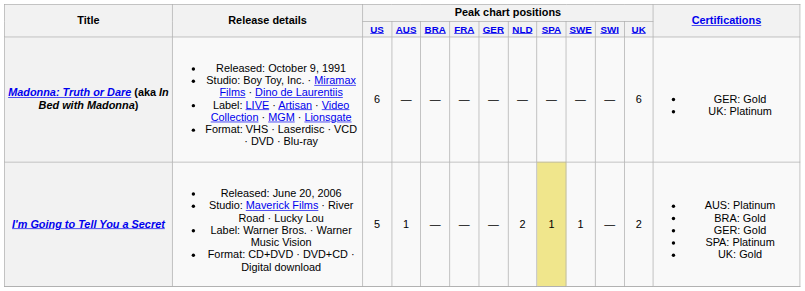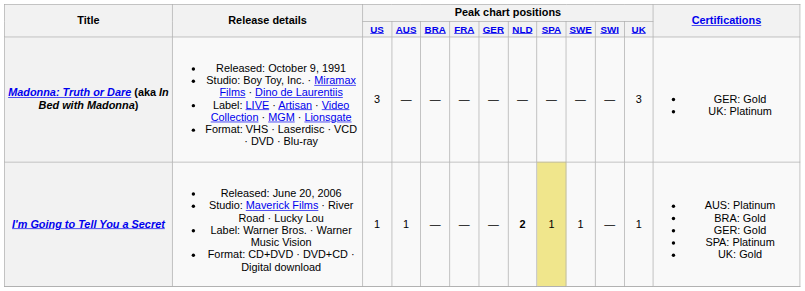Madonna: Truth or Dare (aka In Bed with Madonna) | Peak chart positions / US: 6 -> 3
Madonna: Truth or Dare (aka In Bed with Madonna) | Peak chart positions / UK: 6 -> 3
I'm Going to Tell You a Secret | Peak chart positions / US: 5 -> 1
I'm Going to Tell You a Secret | Peak chart positions / NLD: normal -> bold
I'm Going to Tell You a Secret | Peak chart positions / UK: 2 -> 1
